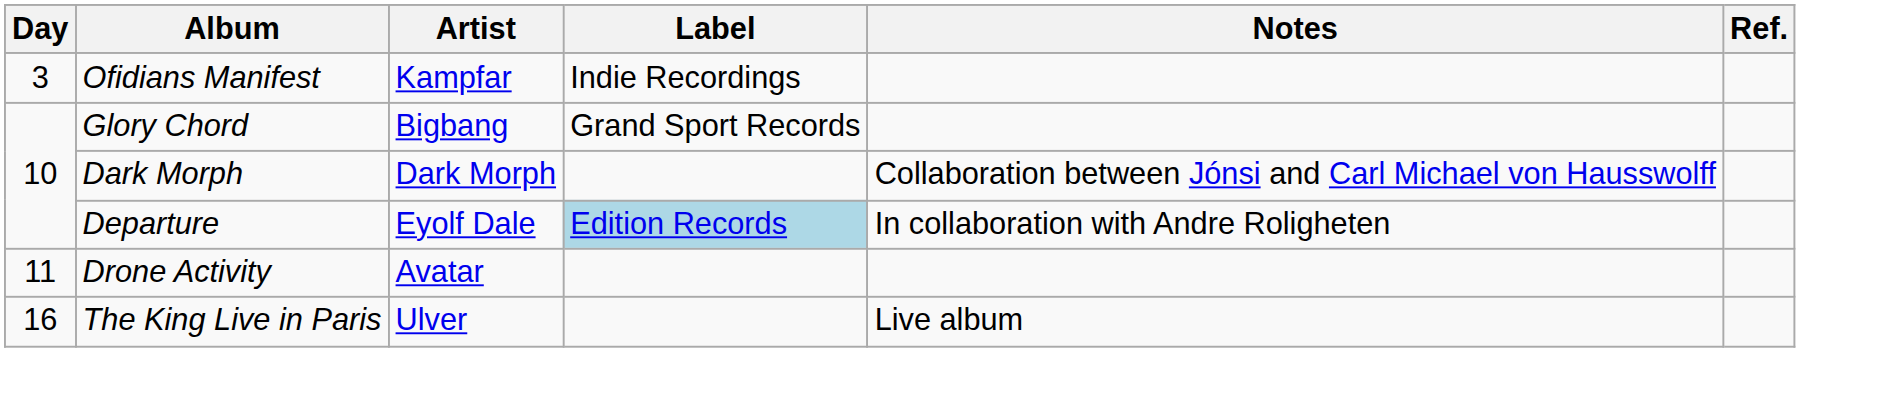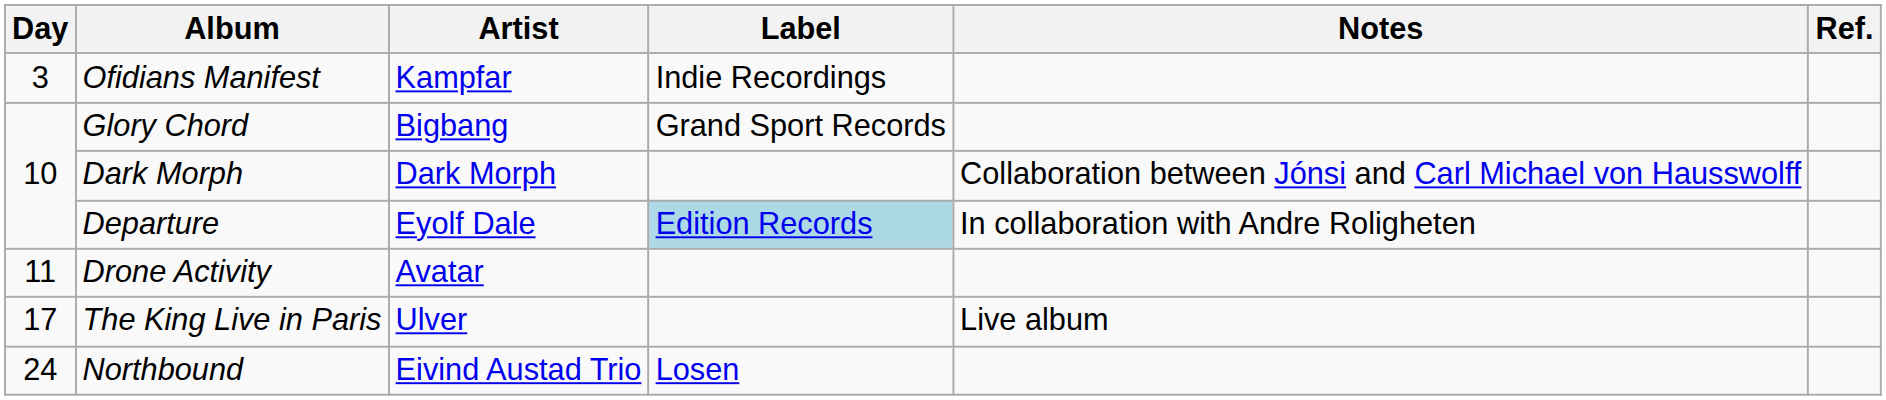The King Live in Paris | Day: 16 -> 17
+ row: 24 | Northbound | Eivind Austad Trio | Losen
